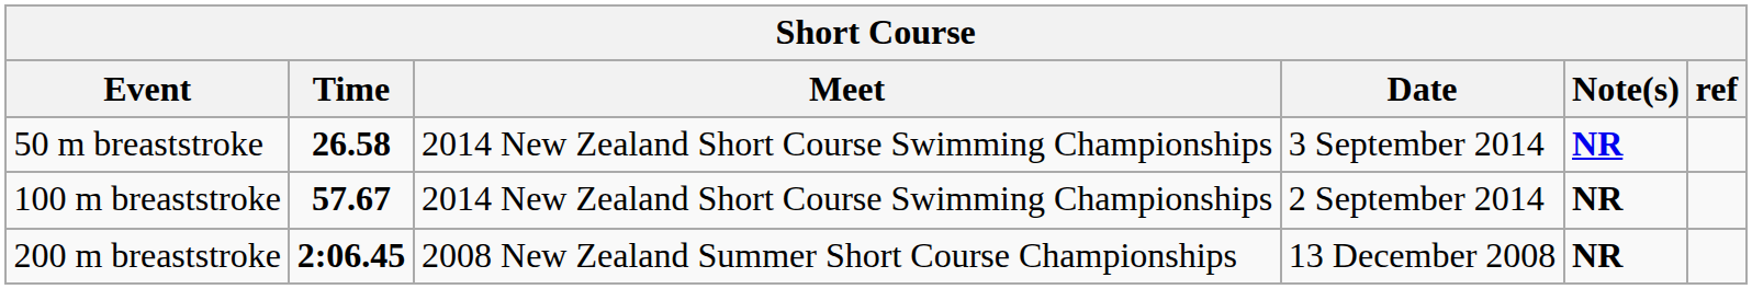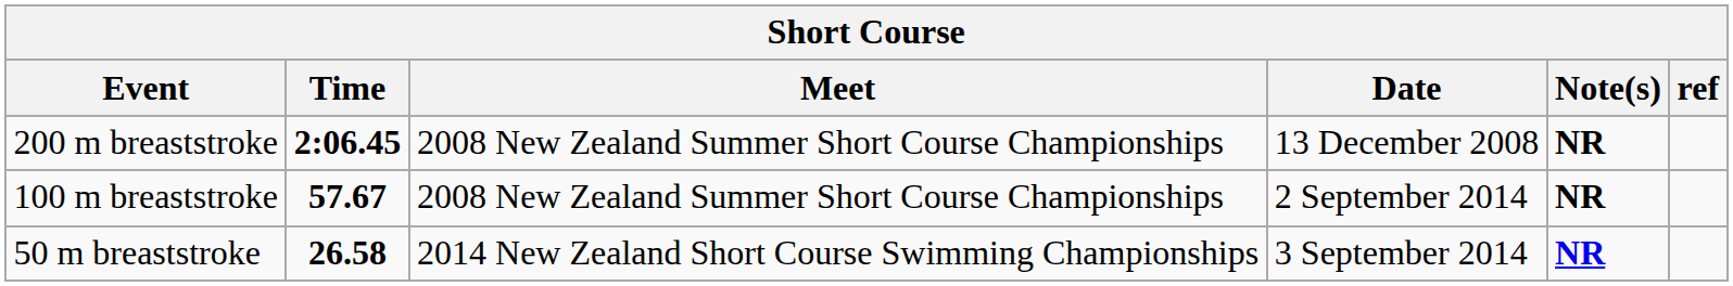rows swapped: 50 m breaststroke <-> 200 m breaststroke
100 m breaststroke | Meet: 2014 New Zealand Short Course Swimming Championships -> 2008 New Zealand Summer Short Course Championships
